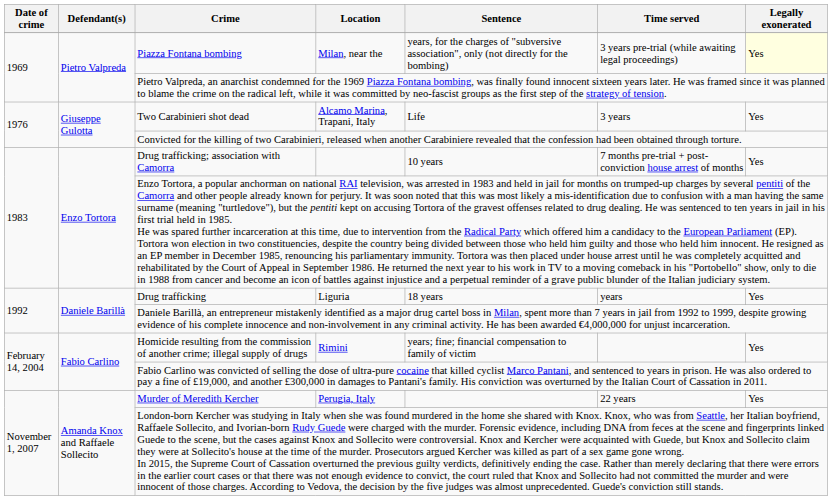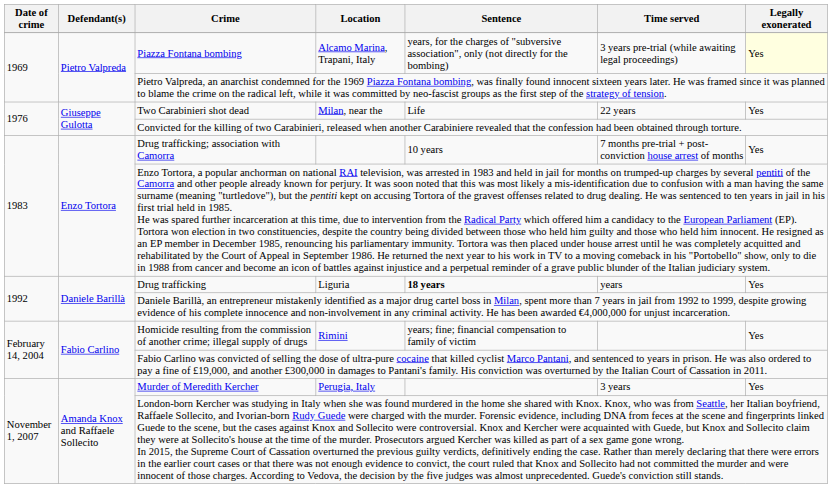Piazza Fontana bombing | Location: Milan, near the -> Alcamo Marina, Trapani, Italy
Two Carabinieri shot dead | Location: Alcamo Marina, Trapani, Italy -> Milan, near the
Two Carabinieri shot dead | Time served: 3 years -> 22 years
Drug trafficking | Sentence: normal -> bold
Murder of Meredith Kercher | Time served: 22 years -> 3 years
